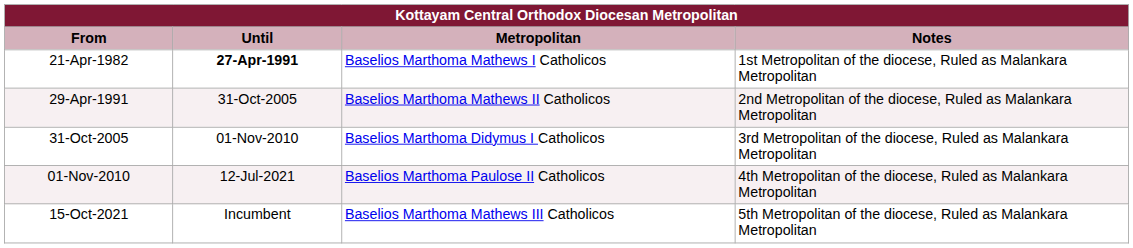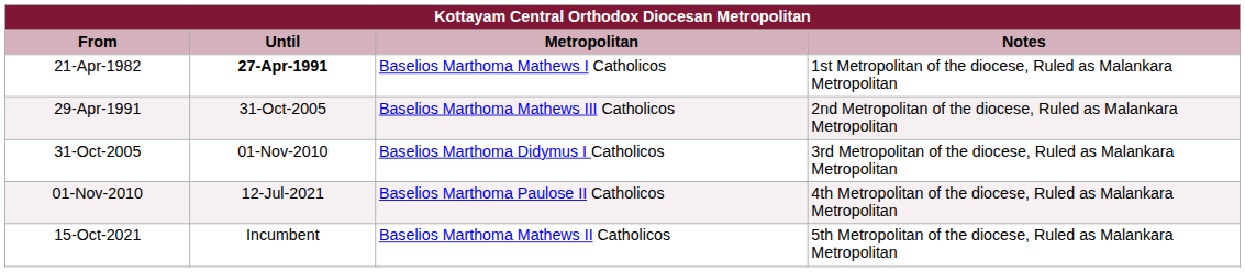29-Apr-1991 | Metropolitan: Baselios Marthoma Mathews II Catholicos -> Baselios Marthoma Mathews III Catholicos
15-Oct-2021 | Metropolitan: Baselios Marthoma Mathews III Catholicos -> Baselios Marthoma Mathews II Catholicos
